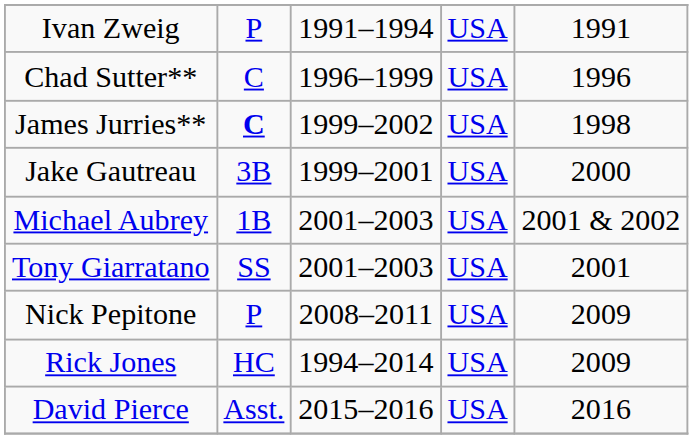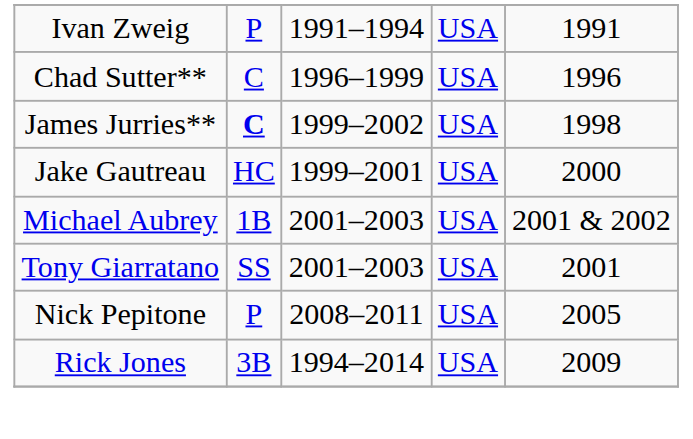Jake Gautreau | column 2: 3B -> HC
Nick Pepitone | column 5: 2009 -> 2005
Rick Jones | column 2: HC -> 3B
- row: David Pierce | Asst. | 2015–2016 | USA | 2016
